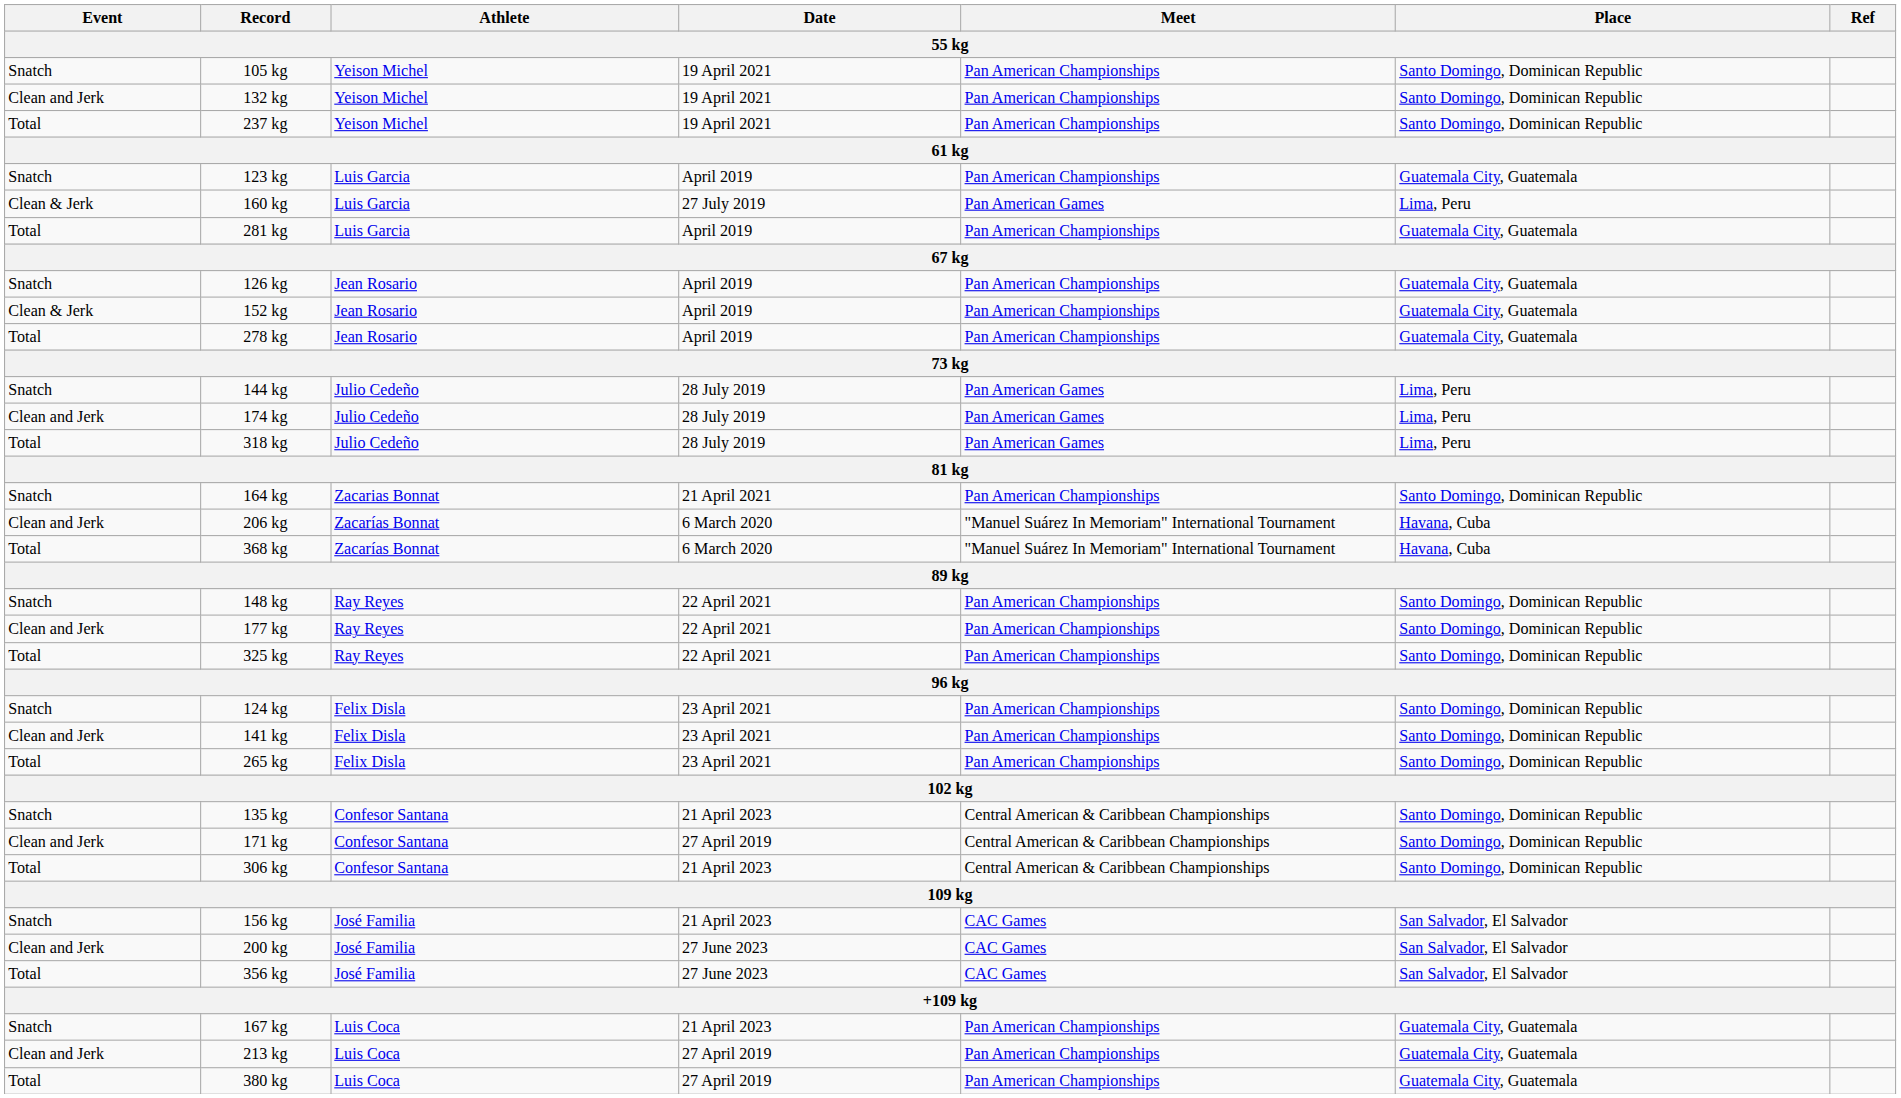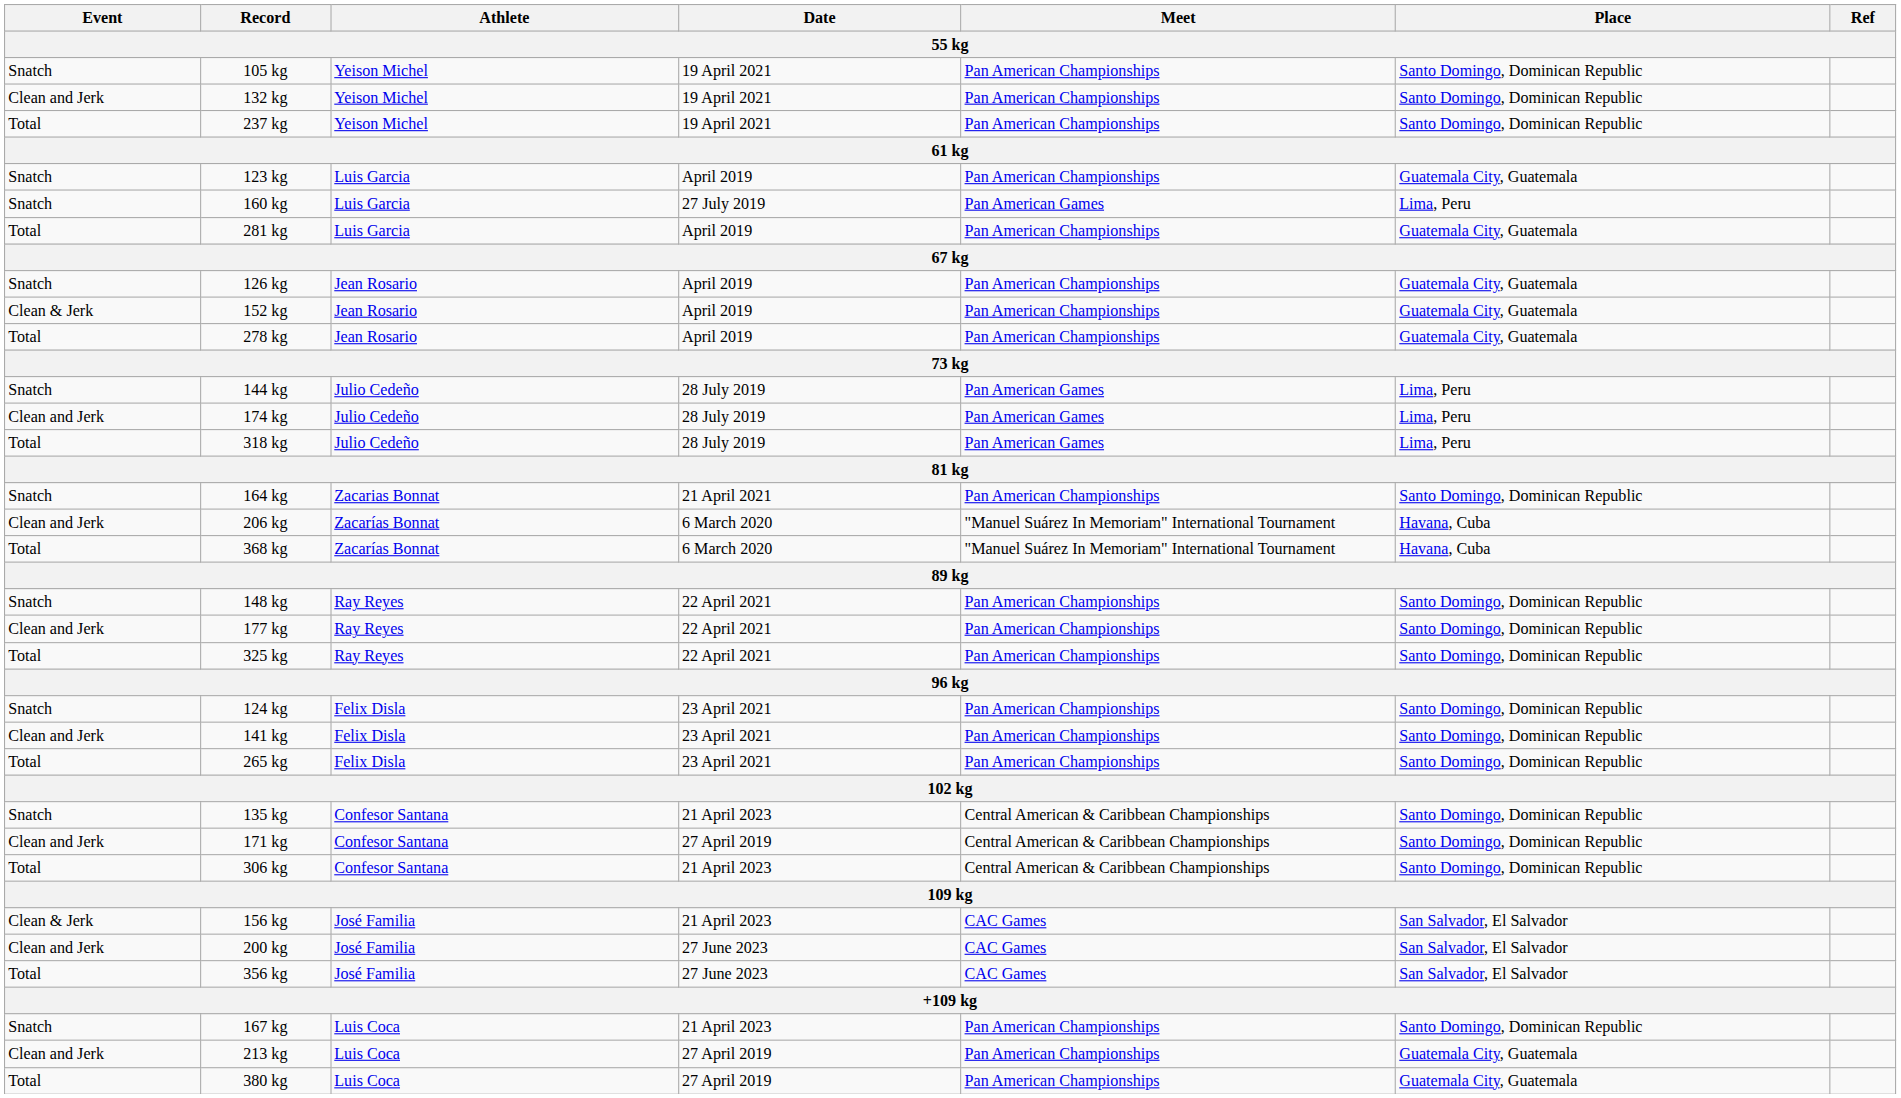160 kg | Event: Clean & Jerk -> Snatch
156 kg | Event: Snatch -> Clean & Jerk
167 kg | Place: Guatemala City, Guatemala -> Santo Domingo, Dominican Republic
